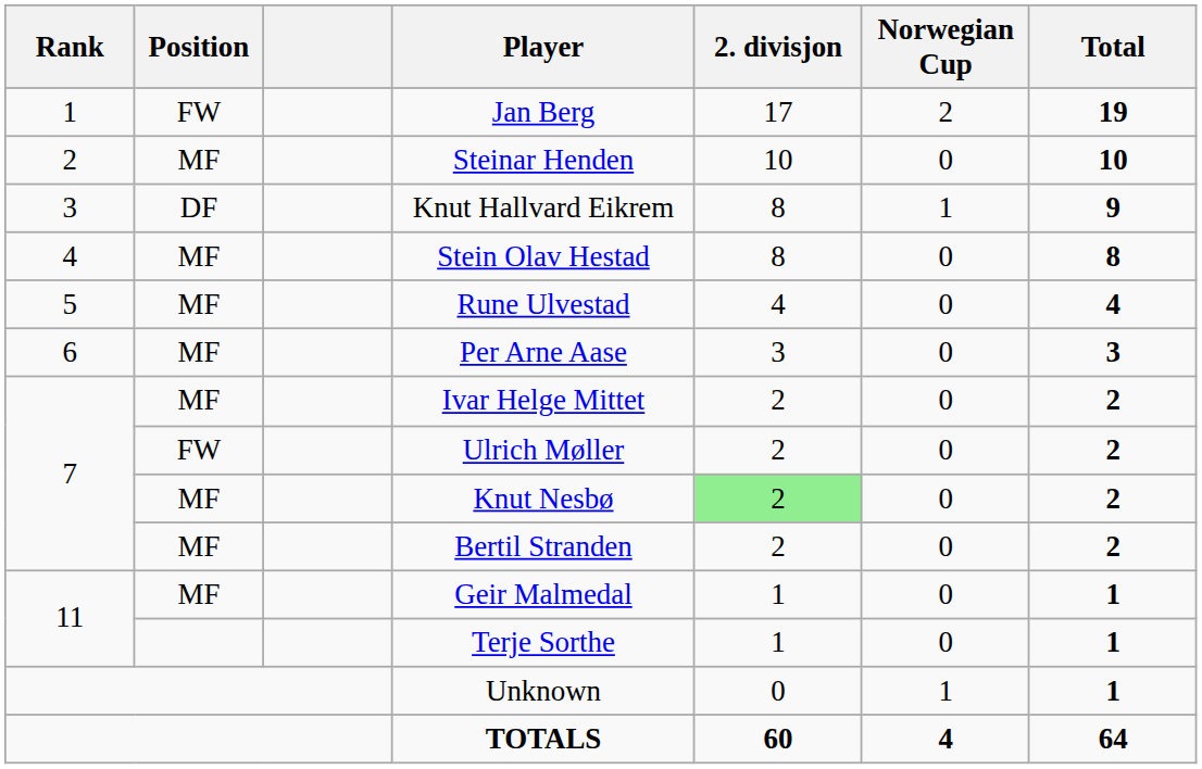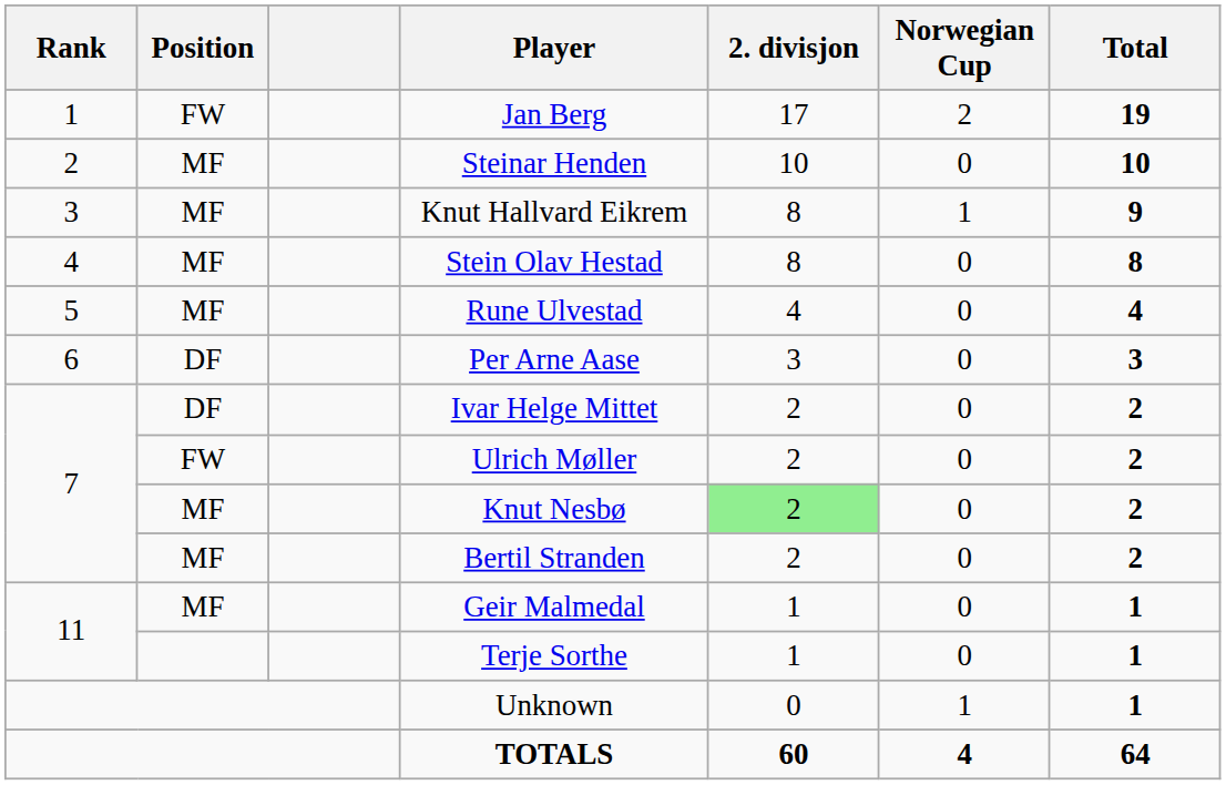Knut Hallvard Eikrem | Position: DF -> MF
Per Arne Aase | Position: MF -> DF
Ivar Helge Mittet | Position: MF -> DF
